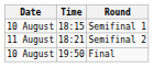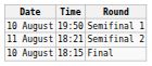Semifinal 1 | Time: 18:15 -> 19:50
Final | Time: 19:50 -> 18:15
